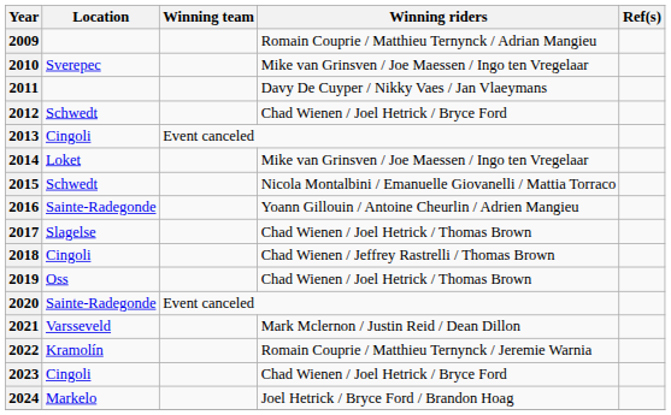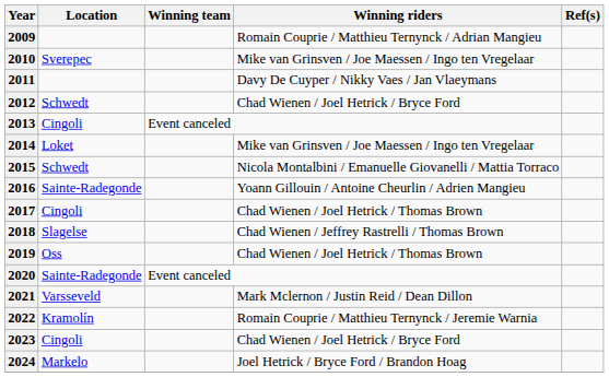2017 | Location: Slagelse -> Cingoli
2018 | Location: Cingoli -> Slagelse
